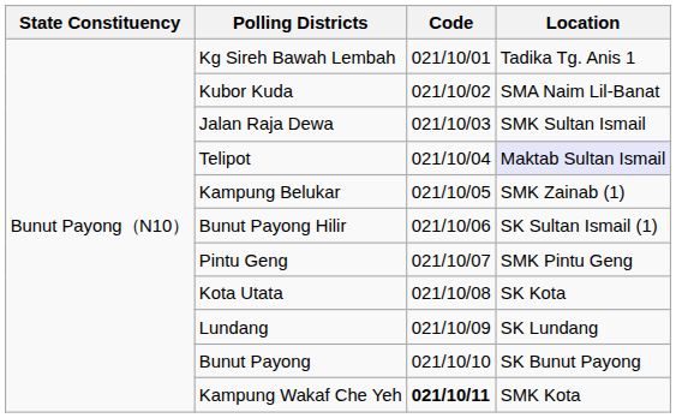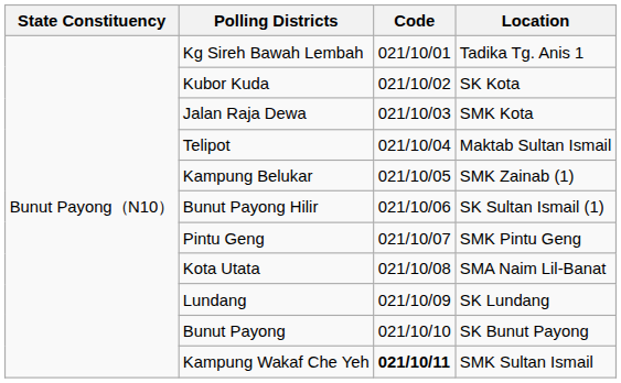Kubor Kuda | Location: SMA Naim Lil-Banat -> SK Kota
Jalan Raja Dewa | Location: SMK Sultan Ismail -> SMK Kota
Telipot | Location: lavender background -> no background
Kota Utata | Location: SK Kota -> SMA Naim Lil-Banat
Kampung Wakaf Che Yeh | Location: SMK Kota -> SMK Sultan Ismail
